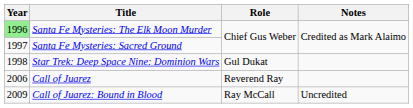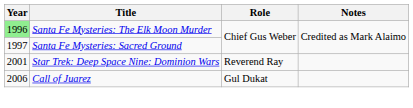Star Trek: Deep Space Nine: Dominion Wars | Year: 1998 -> 2001
Star Trek: Deep Space Nine: Dominion Wars | Role: Gul Dukat -> Reverend Ray
Call of Juarez | Role: Reverend Ray -> Gul Dukat
- row: 2009 | Call of Juarez: Bound in Blood | Ray McCall | Uncredited
